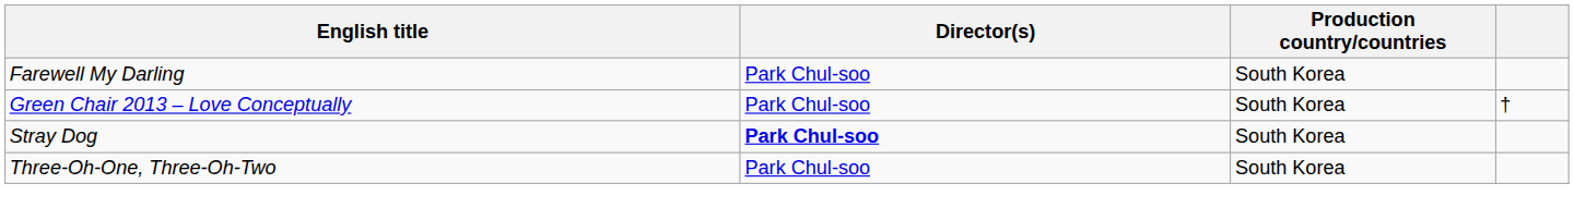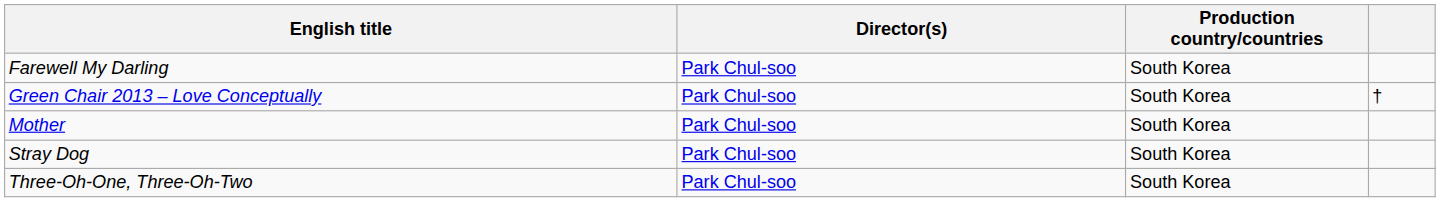+ row: Mother | Park Chul-soo | South Korea
Stray Dog | Director(s): bold -> normal
